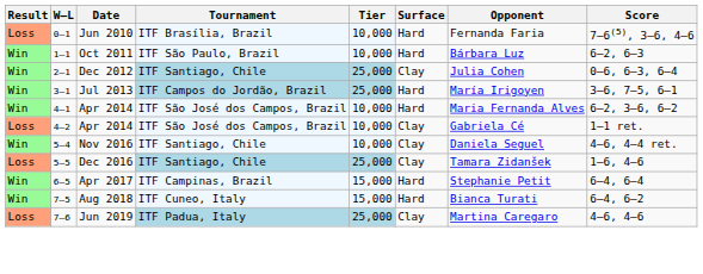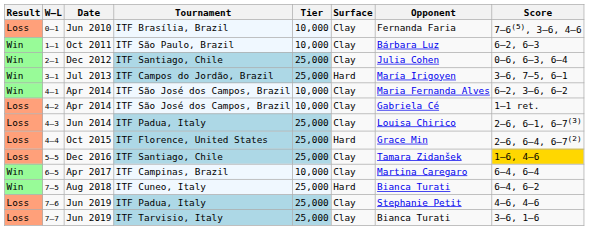0–1 | Surface: Hard -> Clay
1–1 | Surface: Hard -> Clay
4–1 | Surface: Hard -> Clay
+ row: Loss | 4–3 | Jun 2014 | ITF Padua, Italy | 25,000 | Clay | Louisa Chirico | 2–6, 6–1, 6–7(3)
+ row: Loss | 4–4 | Oct 2015 | ITF Florence, United States | 25,000 | Hard | Grace Min | 2–6, 6–4, 6–7(2)
- row: Win | 5–4 | Nov 2016 | ITF Santiago, Chile | 10,000 | Clay | Daniela Seguel | 4–6, 4–4 ret.
5–5 | Score: no background -> gold background
6–5 | Tier: 15,000 -> 10,000
6–5 | Surface: Hard -> Clay
6–5 | Opponent: Stephanie Petit -> Martina Caregaro
7–5 | Tier: 15,000 -> 25,000
7–6 | Opponent: Martina Caregaro -> Stephanie Petit
+ row: Loss | 7–7 | Jun 2019 | ITF Tarvisio, Italy | 25,000 | Clay | Bianca Turati | 3–6, 1–6
